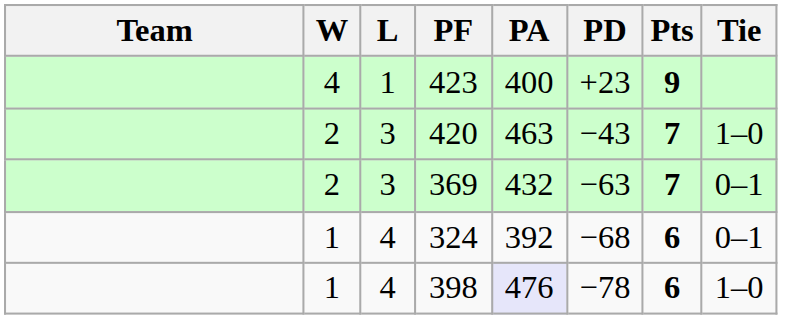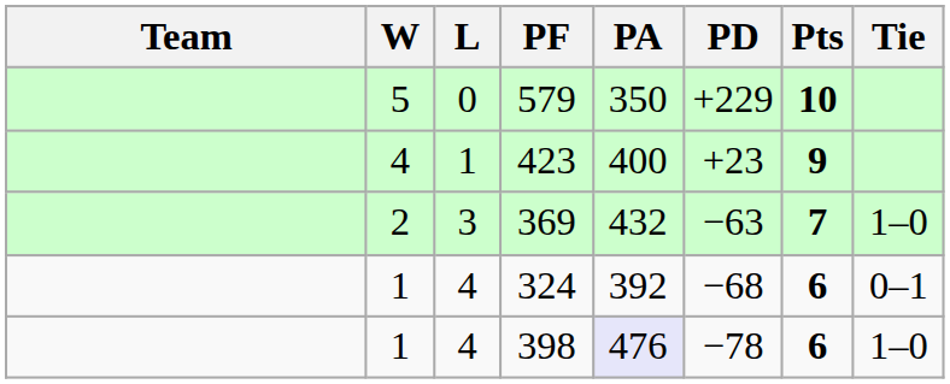+ row: 5 | 0 | 579 | 350 | +229 | 10
- row: 2 | 3 | 420 | 463 | −43 | 7 | 1–0
369 | Tie: 0–1 -> 1–0
